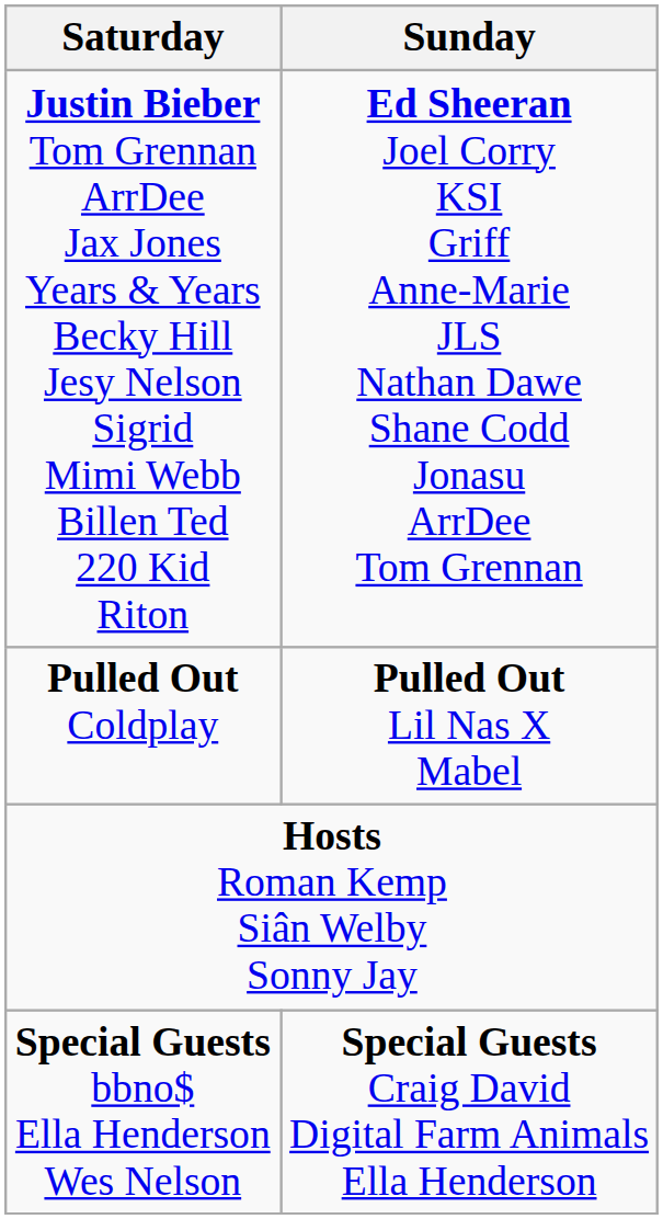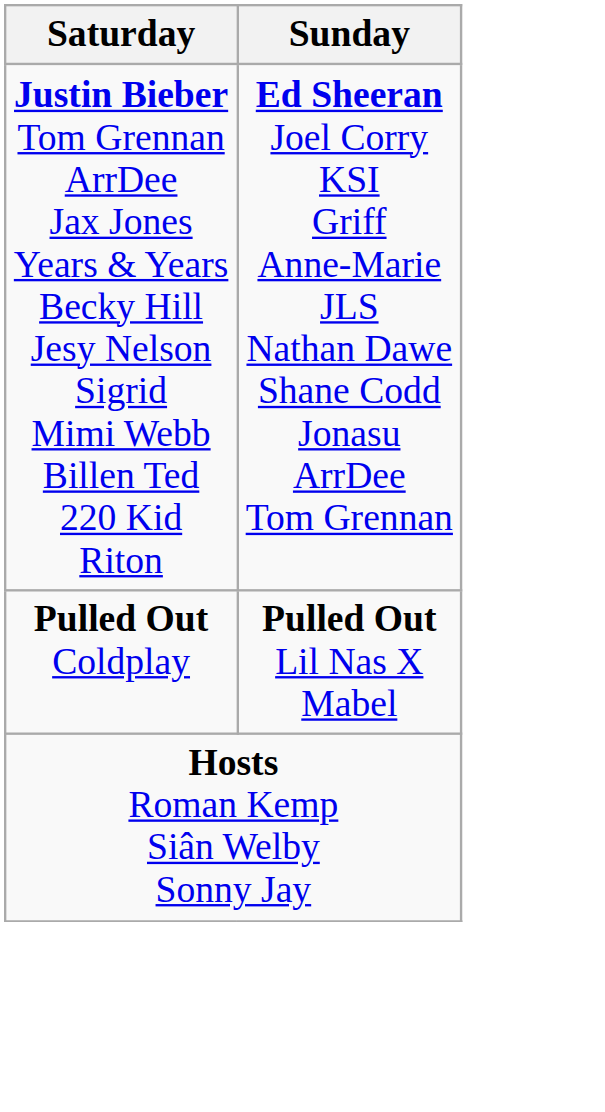- row: Special Guests bbno$ Ella Henderson Wes Nelson | Special Guests Craig David Digital Farm Animals Ella Henderson
